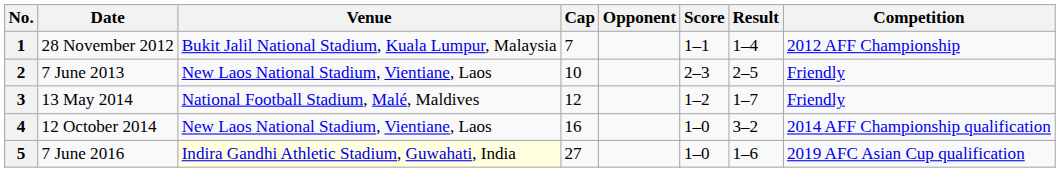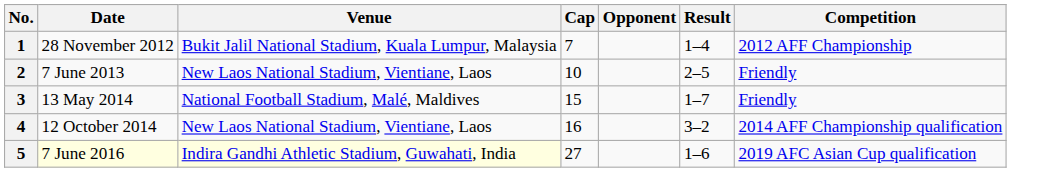- column: Score | 1–1 | 2–3 | 1–2 | 1–0 | 1–0
3 | Cap: 12 -> 15
5 | Date: no background -> lightyellow background
